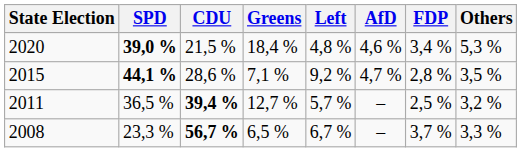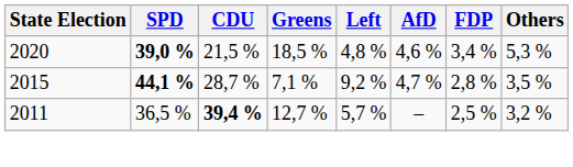2020 | Greens: 18,4 % -> 18,5 %
2015 | CDU: 28,6 % -> 28,7 %
- row: 2008 | 23,3 % | 56,7 % | 6,5 % | 6,7 % | – | 3,7 % | 3,3 %
